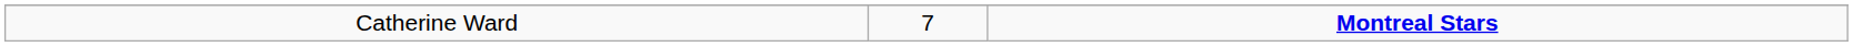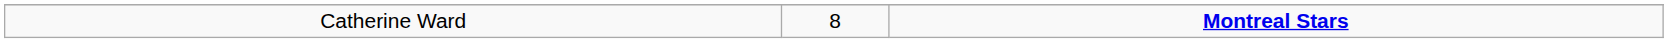Catherine Ward | column 2: 7 -> 8
